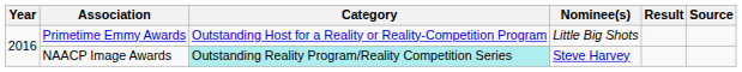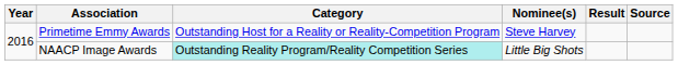Primetime Emmy Awards | Nominee(s): Little Big Shots -> Steve Harvey
NAACP Image Awards | Nominee(s): Steve Harvey -> Little Big Shots
